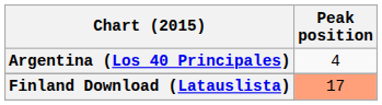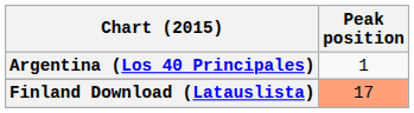Argentina (Los 40 Principales) | Peak position: 4 -> 1
